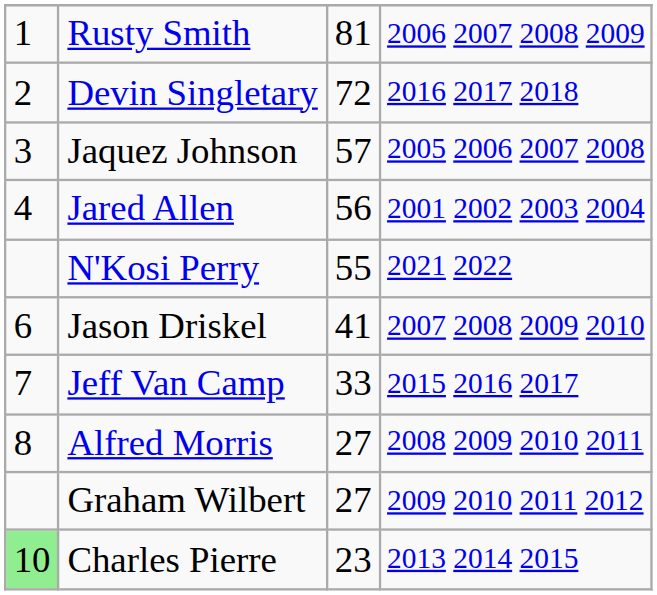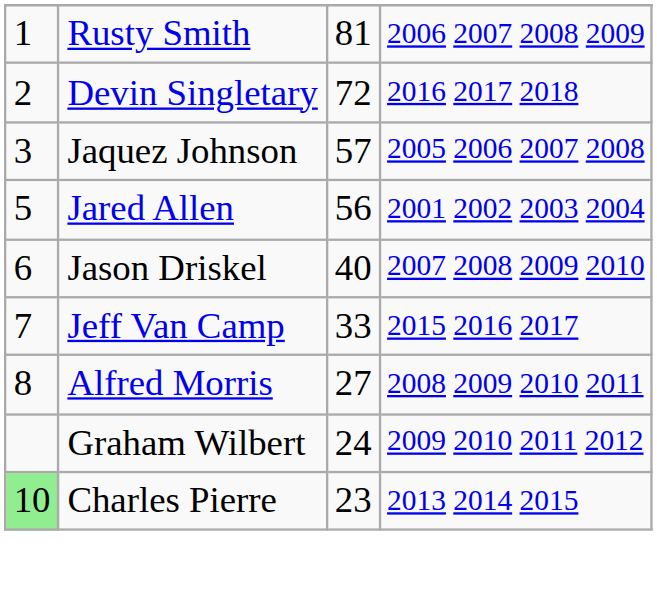Jared Allen | column 1: 4 -> 5
- row: N'Kosi Perry | 55 | 2021 2022
Jason Driskel | column 3: 41 -> 40
Graham Wilbert | column 3: 27 -> 24
